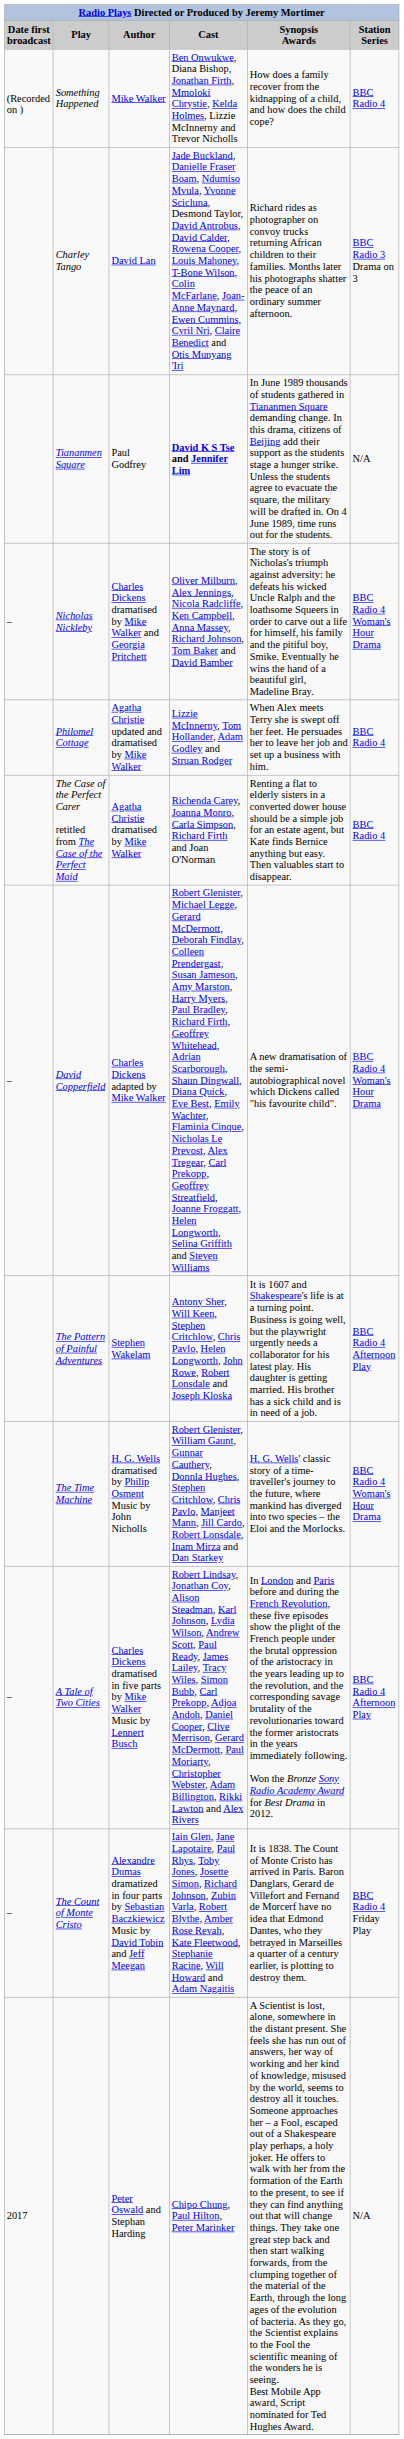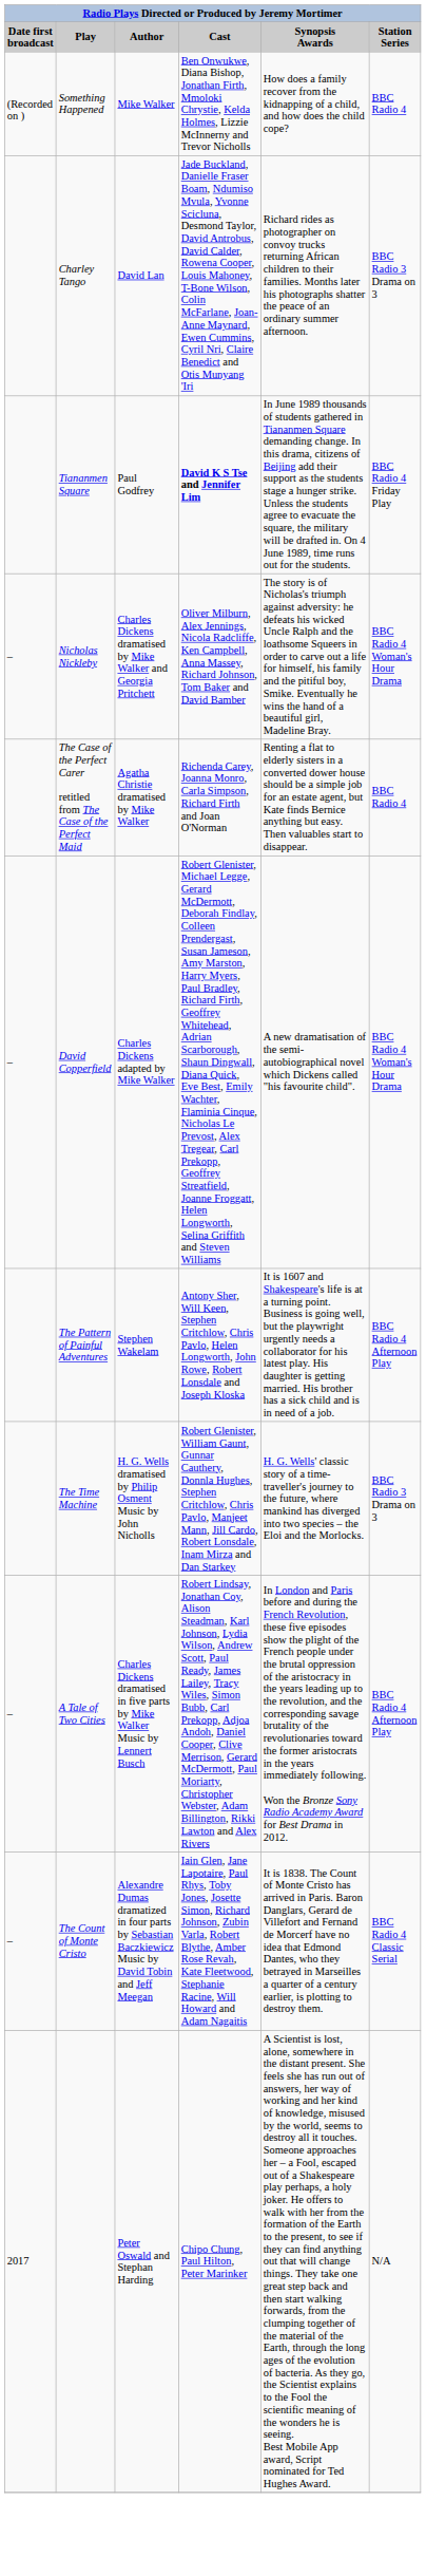Tiananmen Square | Station Series: N/A -> BBC Radio 4 Friday Play
- row: Philomel Cottage | Agatha Christie updated and dramatised by Mike Walker | Lizzie McInnerny, Tom Hollander, Adam Godley and Struan Rodger | When Alex meets Terry she is swept off her feet. He persuades her to leave her job and set up a business with him. | BBC Radio 4
The Time Machine | Station Series: BBC Radio 4 Woman's Hour Drama -> BBC Radio 3 Drama on 3
The Count of Monte Cristo | Station Series: BBC Radio 4 Friday Play -> BBC Radio 4 Classic Serial
